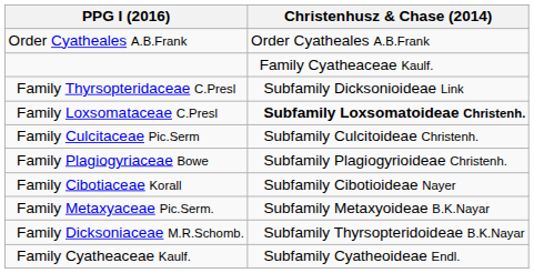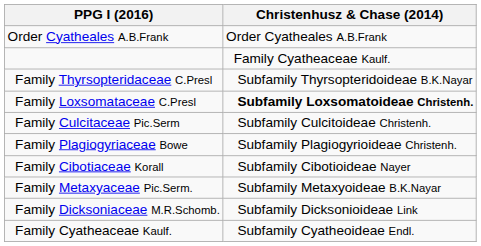Family Thyrsopteridaceae C.Presl | Christenhusz & Chase (2014): Subfamily Dicksonioideae Link -> Subfamily Thyrsopteridoideae B.K.Nayar
Family Dicksoniaceae M.R.Schomb. | Christenhusz & Chase (2014): Subfamily Thyrsopteridoideae B.K.Nayar -> Subfamily Dicksonioideae Link
